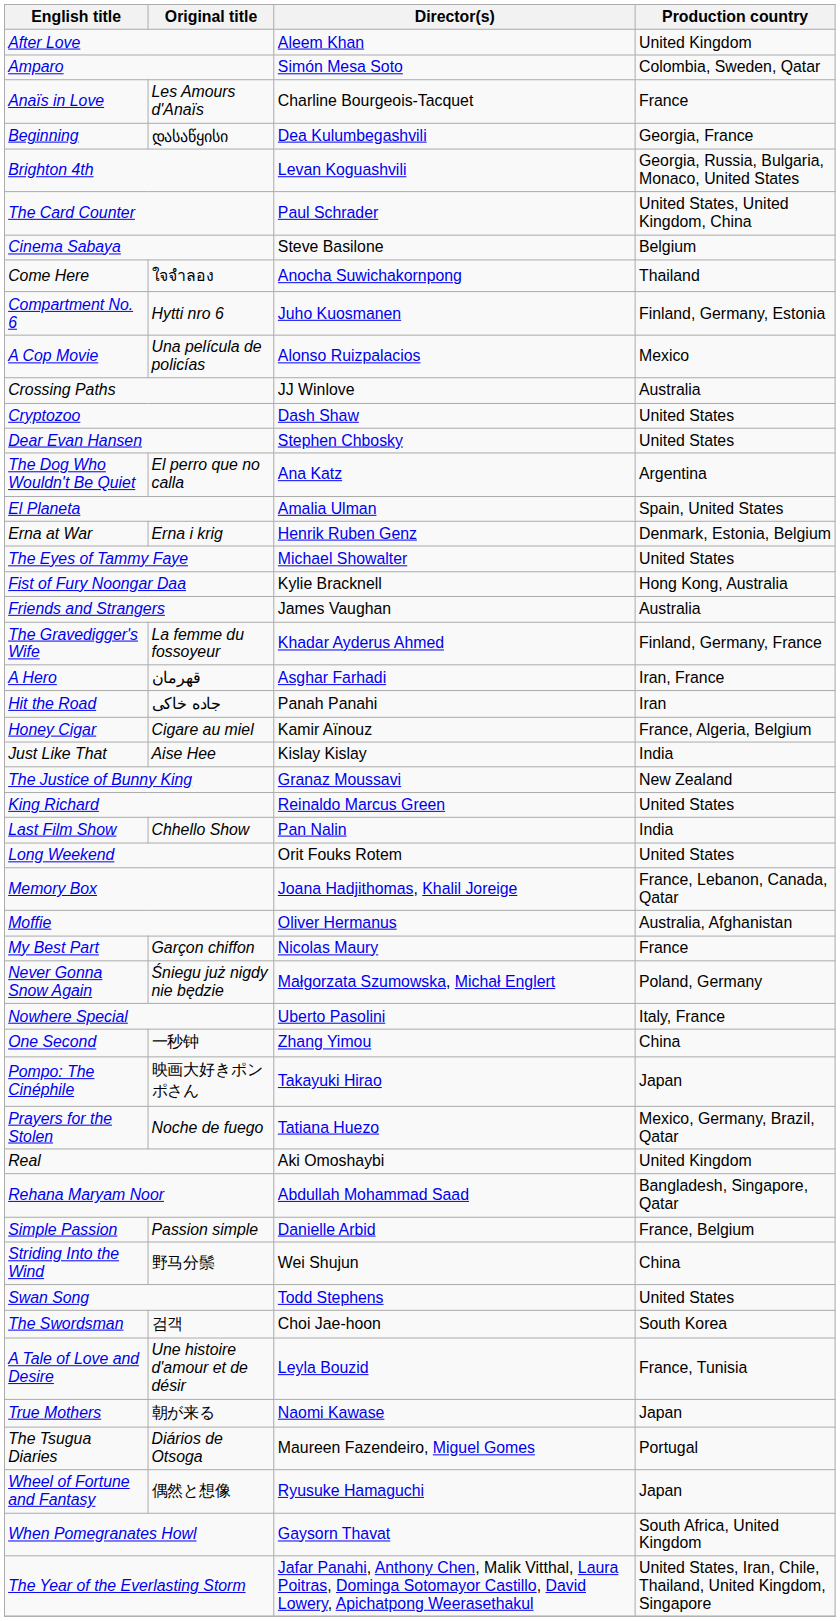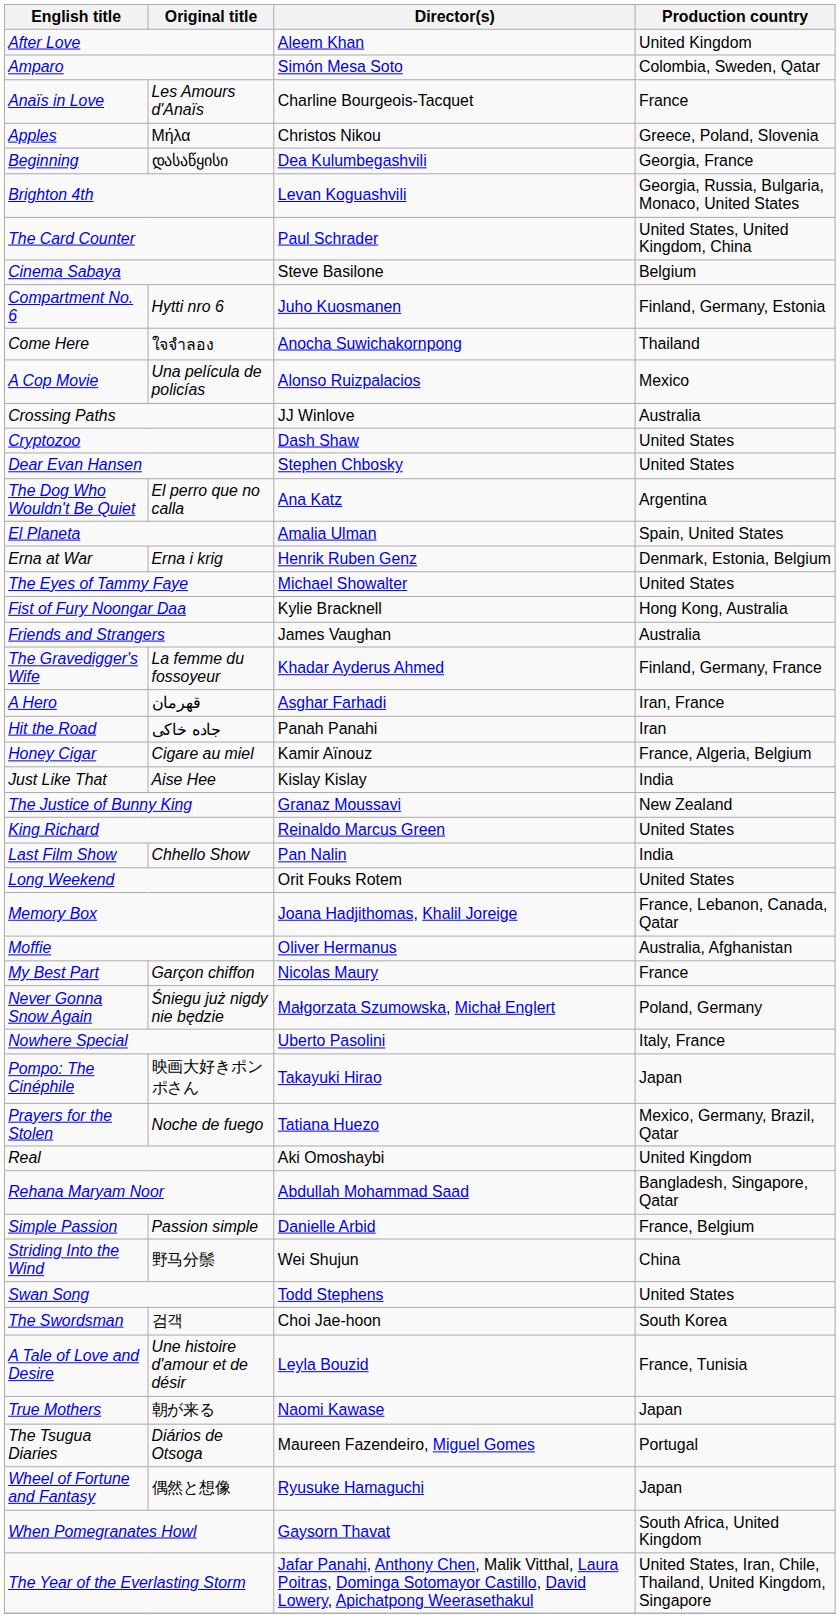+ row: Apples | Μήλα | Christos Nikou | Greece, Poland, Slovenia
rows swapped: Come Here <-> Compartment No. 6
- row: One Second | 一秒钟 | Zhang Yimou | China
